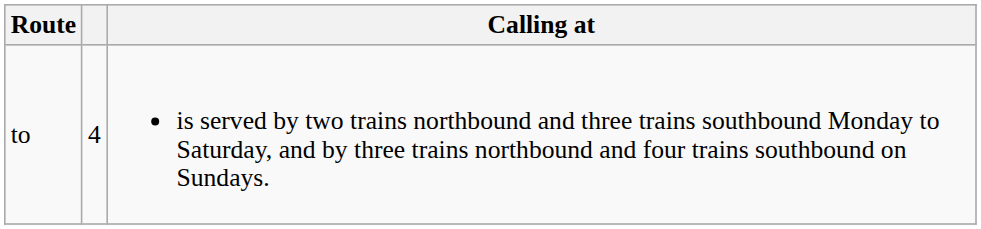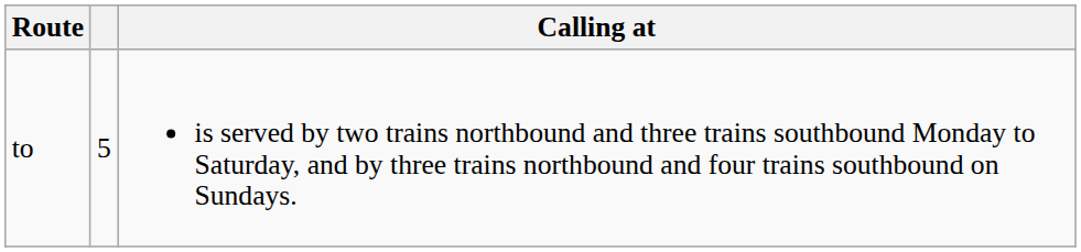to | column 2: 4 -> 5
